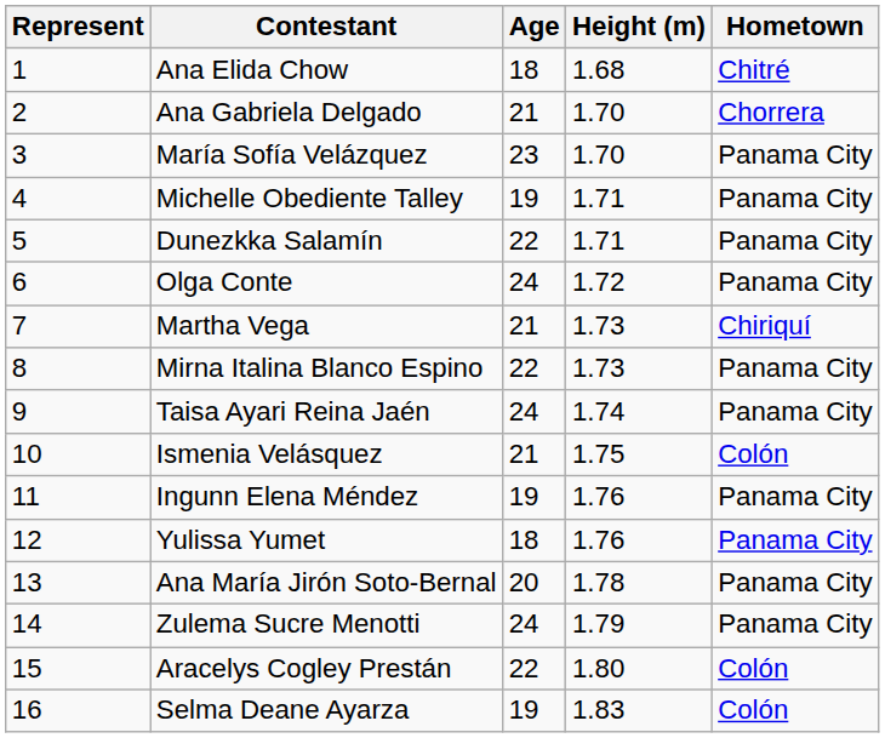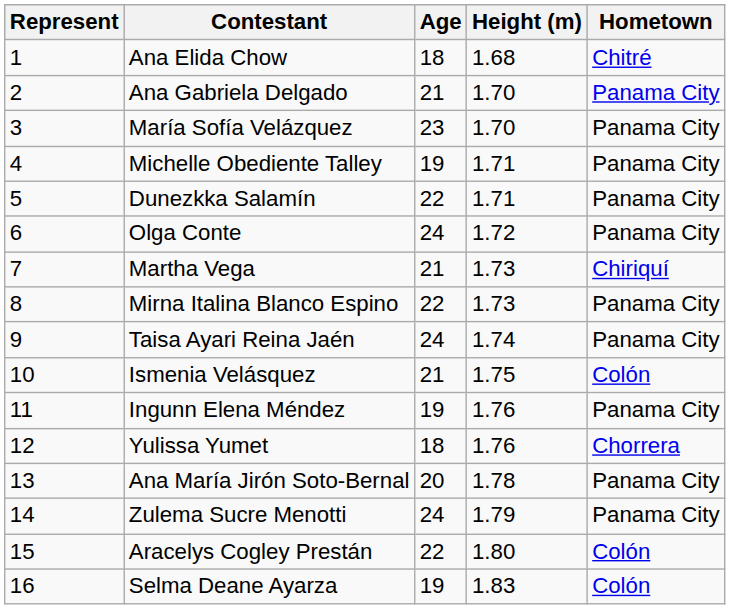Ana Gabriela Delgado | Hometown: Chorrera -> Panama City
Yulissa Yumet | Hometown: Panama City -> Chorrera
